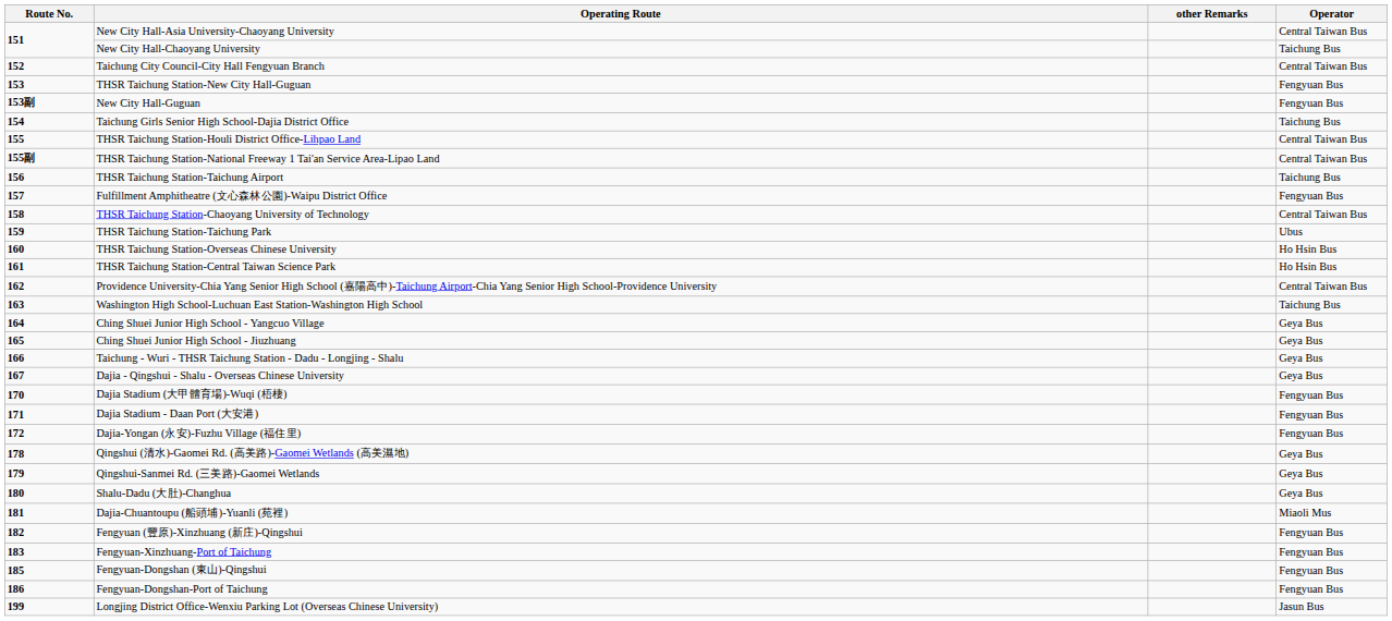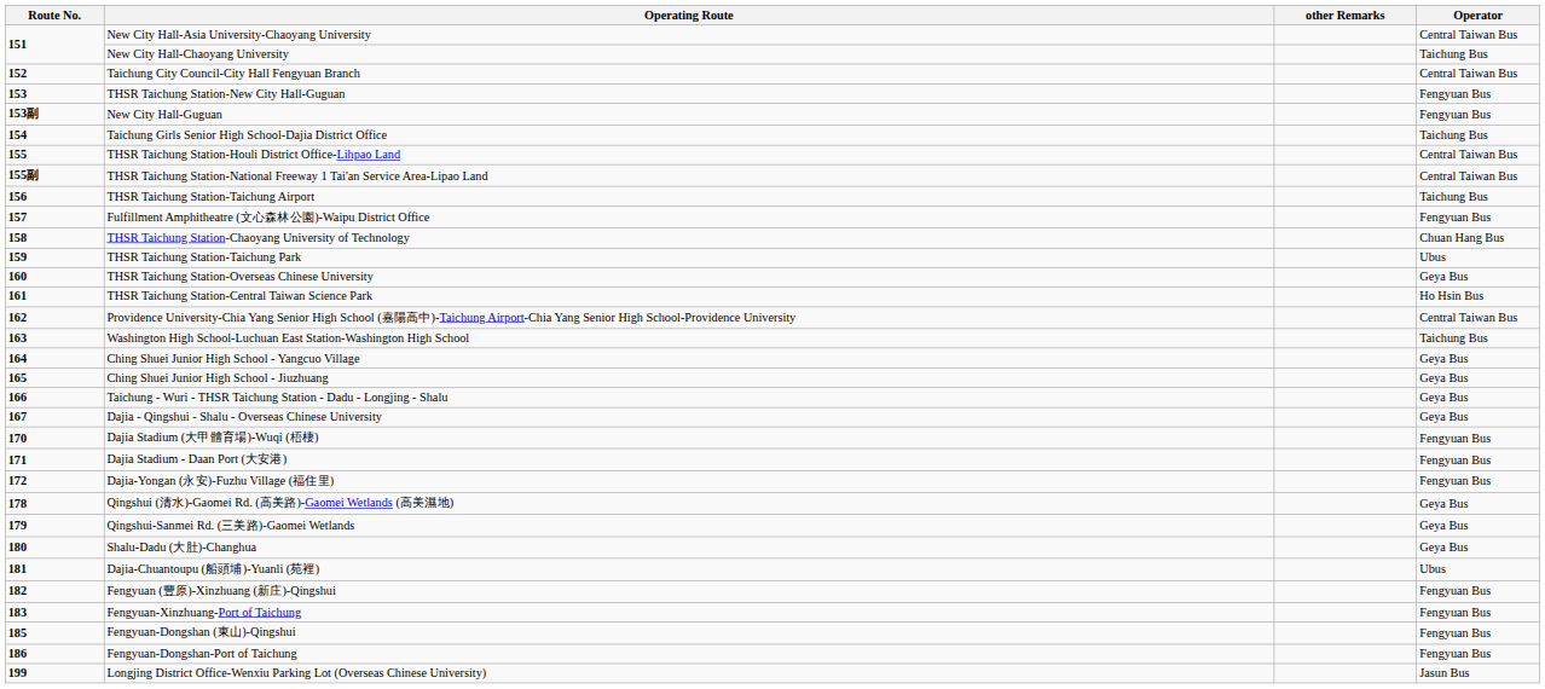THSR Taichung Station-Chaoyang University of Technology | Operator: Central Taiwan Bus -> Chuan Hang Bus
THSR Taichung Station-Overseas Chinese University | Operator: Ho Hsin Bus -> Geya Bus
Dajia-Chuantoupu (船頭埔)-Yuanli (苑裡) | Operator: Miaoli Mus -> Ubus
